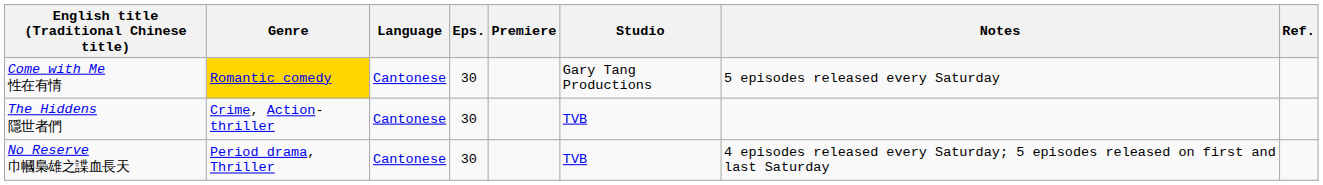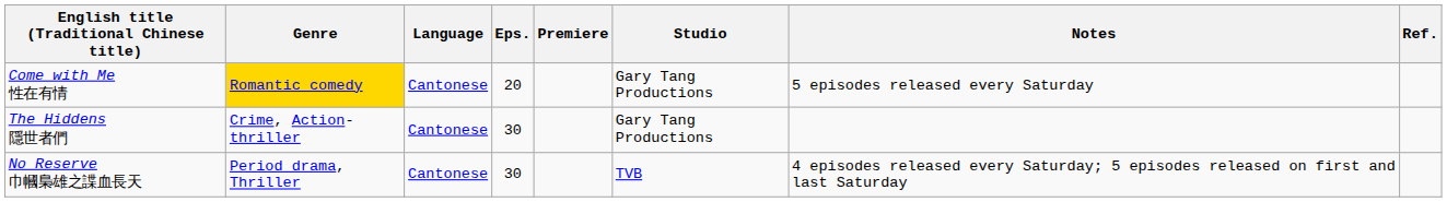Come with Me 性在有情 | Eps.: 30 -> 20
The Hiddens 隱世者們 | Studio: TVB -> Gary Tang Productions
